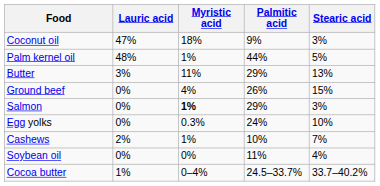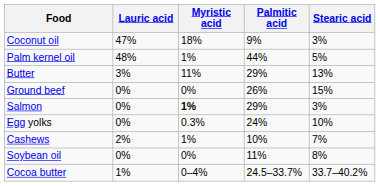Ground beef | Myristic acid: 4% -> 0%
Soybean oil | Stearic acid: 4% -> 8%
